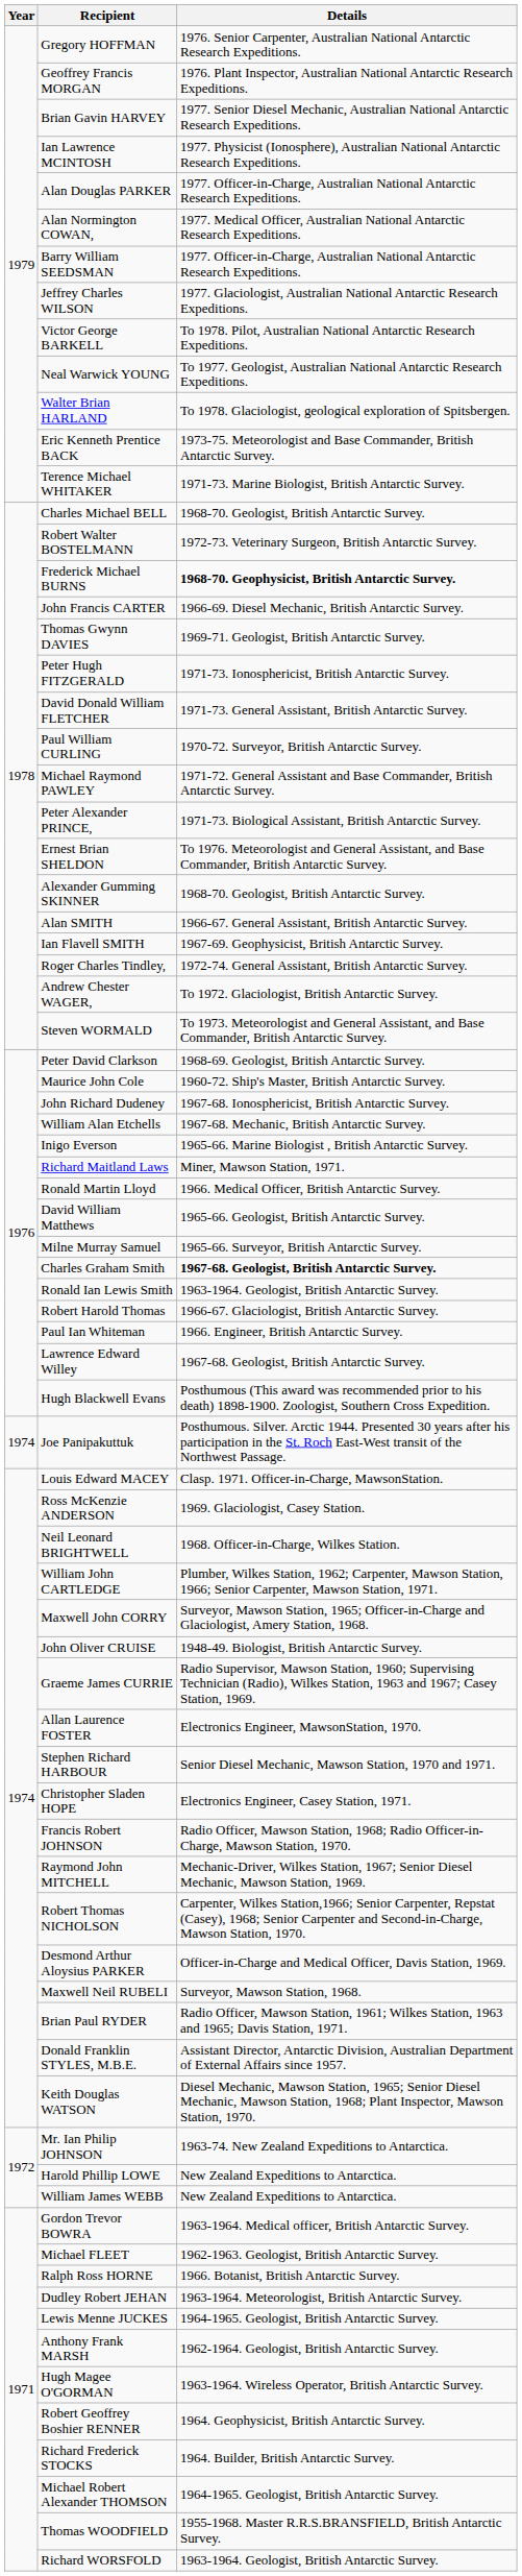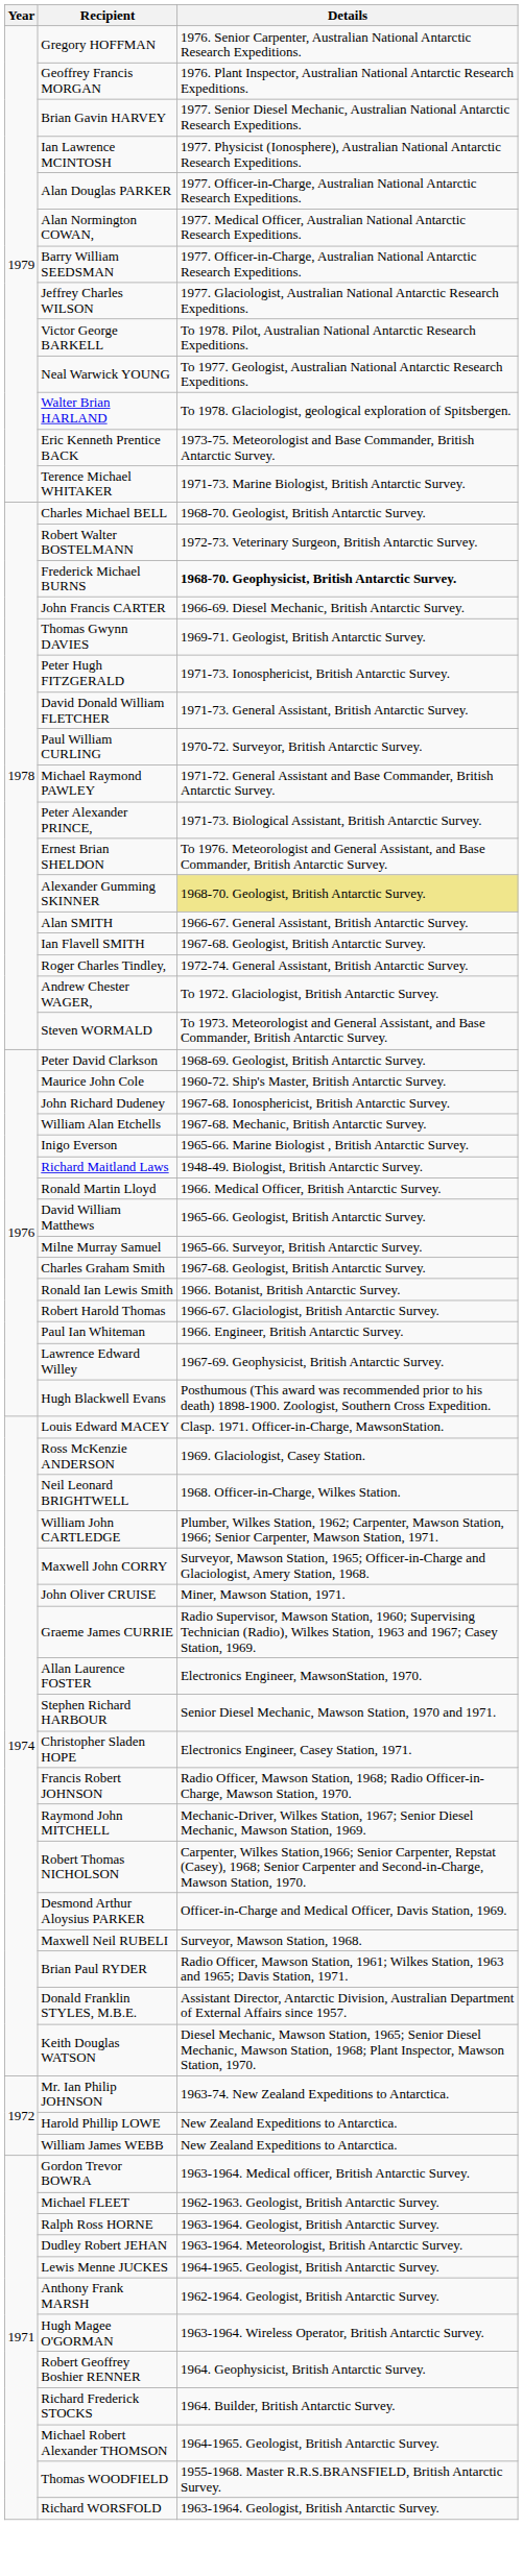Alexander Gumming SKINNER | Details: no background -> khaki background
Ian Flavell SMITH | Details: 1967-69. Geophysicist, British Antarctic Survey. -> 1967-68. Geologist, British Antarctic Survey.
Richard Maitland Laws | Details: Miner, Mawson Station, 1971. -> 1948-49. Biologist, British Antarctic Survey.
Charles Graham Smith | Details: bold -> normal
Ronald Ian Lewis Smith | Details: 1963-1964. Geologist, British Antarctic Survey. -> 1966. Botanist, British Antarctic Survey.
Lawrence Edward Willey | Details: 1967-68. Geologist, British Antarctic Survey. -> 1967-69. Geophysicist, British Antarctic Survey.
- row: 1974 | Joe Panipakuttuk | Posthumous. Silver. Arctic 1944. Presented 30 years after his participation in the St. Roch East-West transit of the Northwest Passage.
John Oliver CRUISE | Details: 1948-49. Biologist, British Antarctic Survey. -> Miner, Mawson Station, 1971.
Ralph Ross HORNE | Details: 1966. Botanist, British Antarctic Survey. -> 1963-1964. Geologist, British Antarctic Survey.
